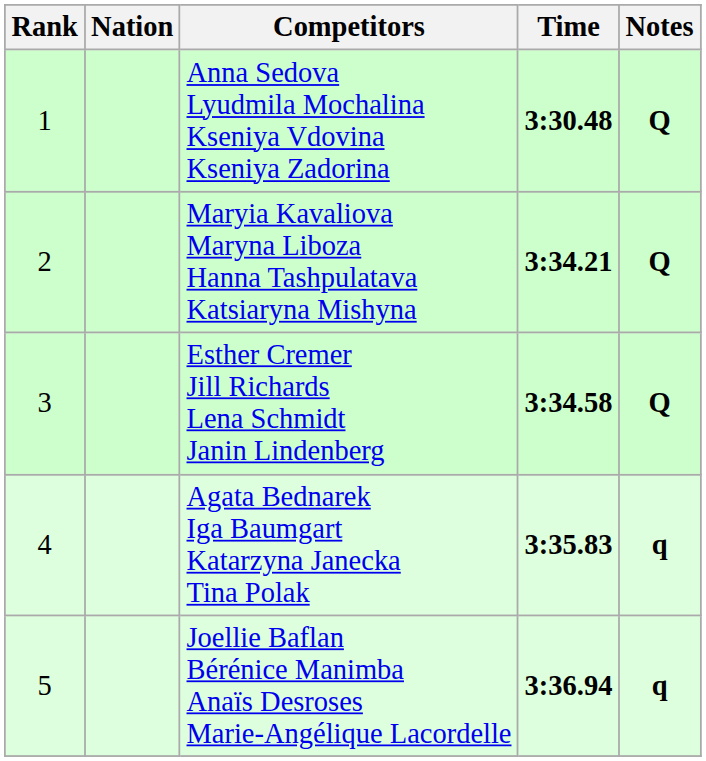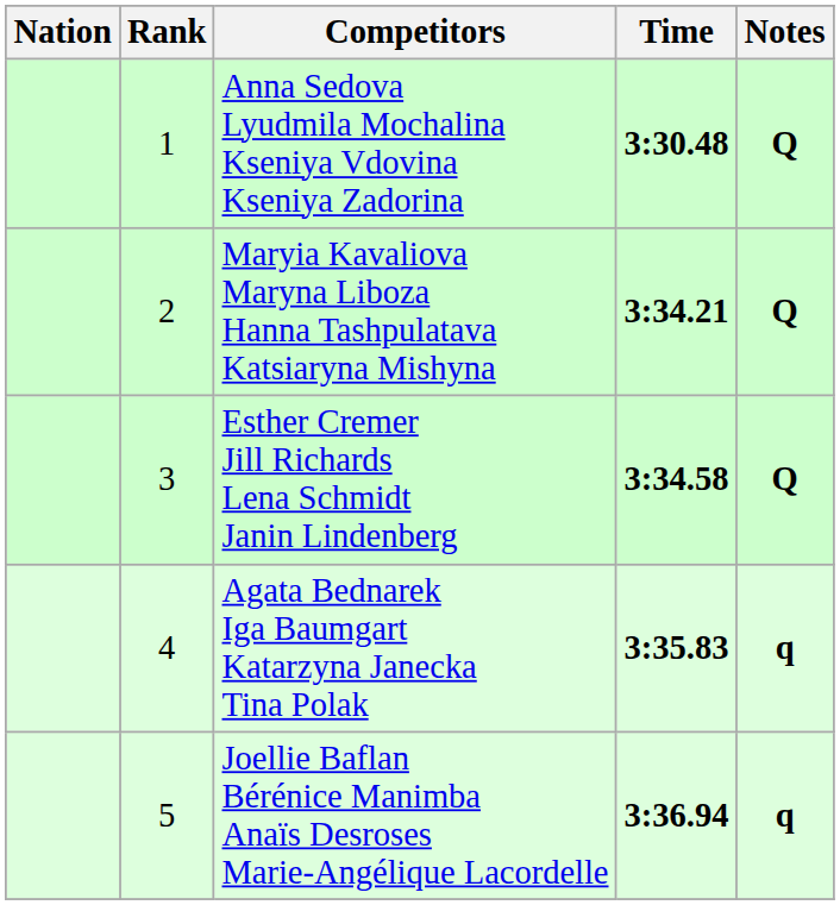columns swapped: Rank <-> Nation
